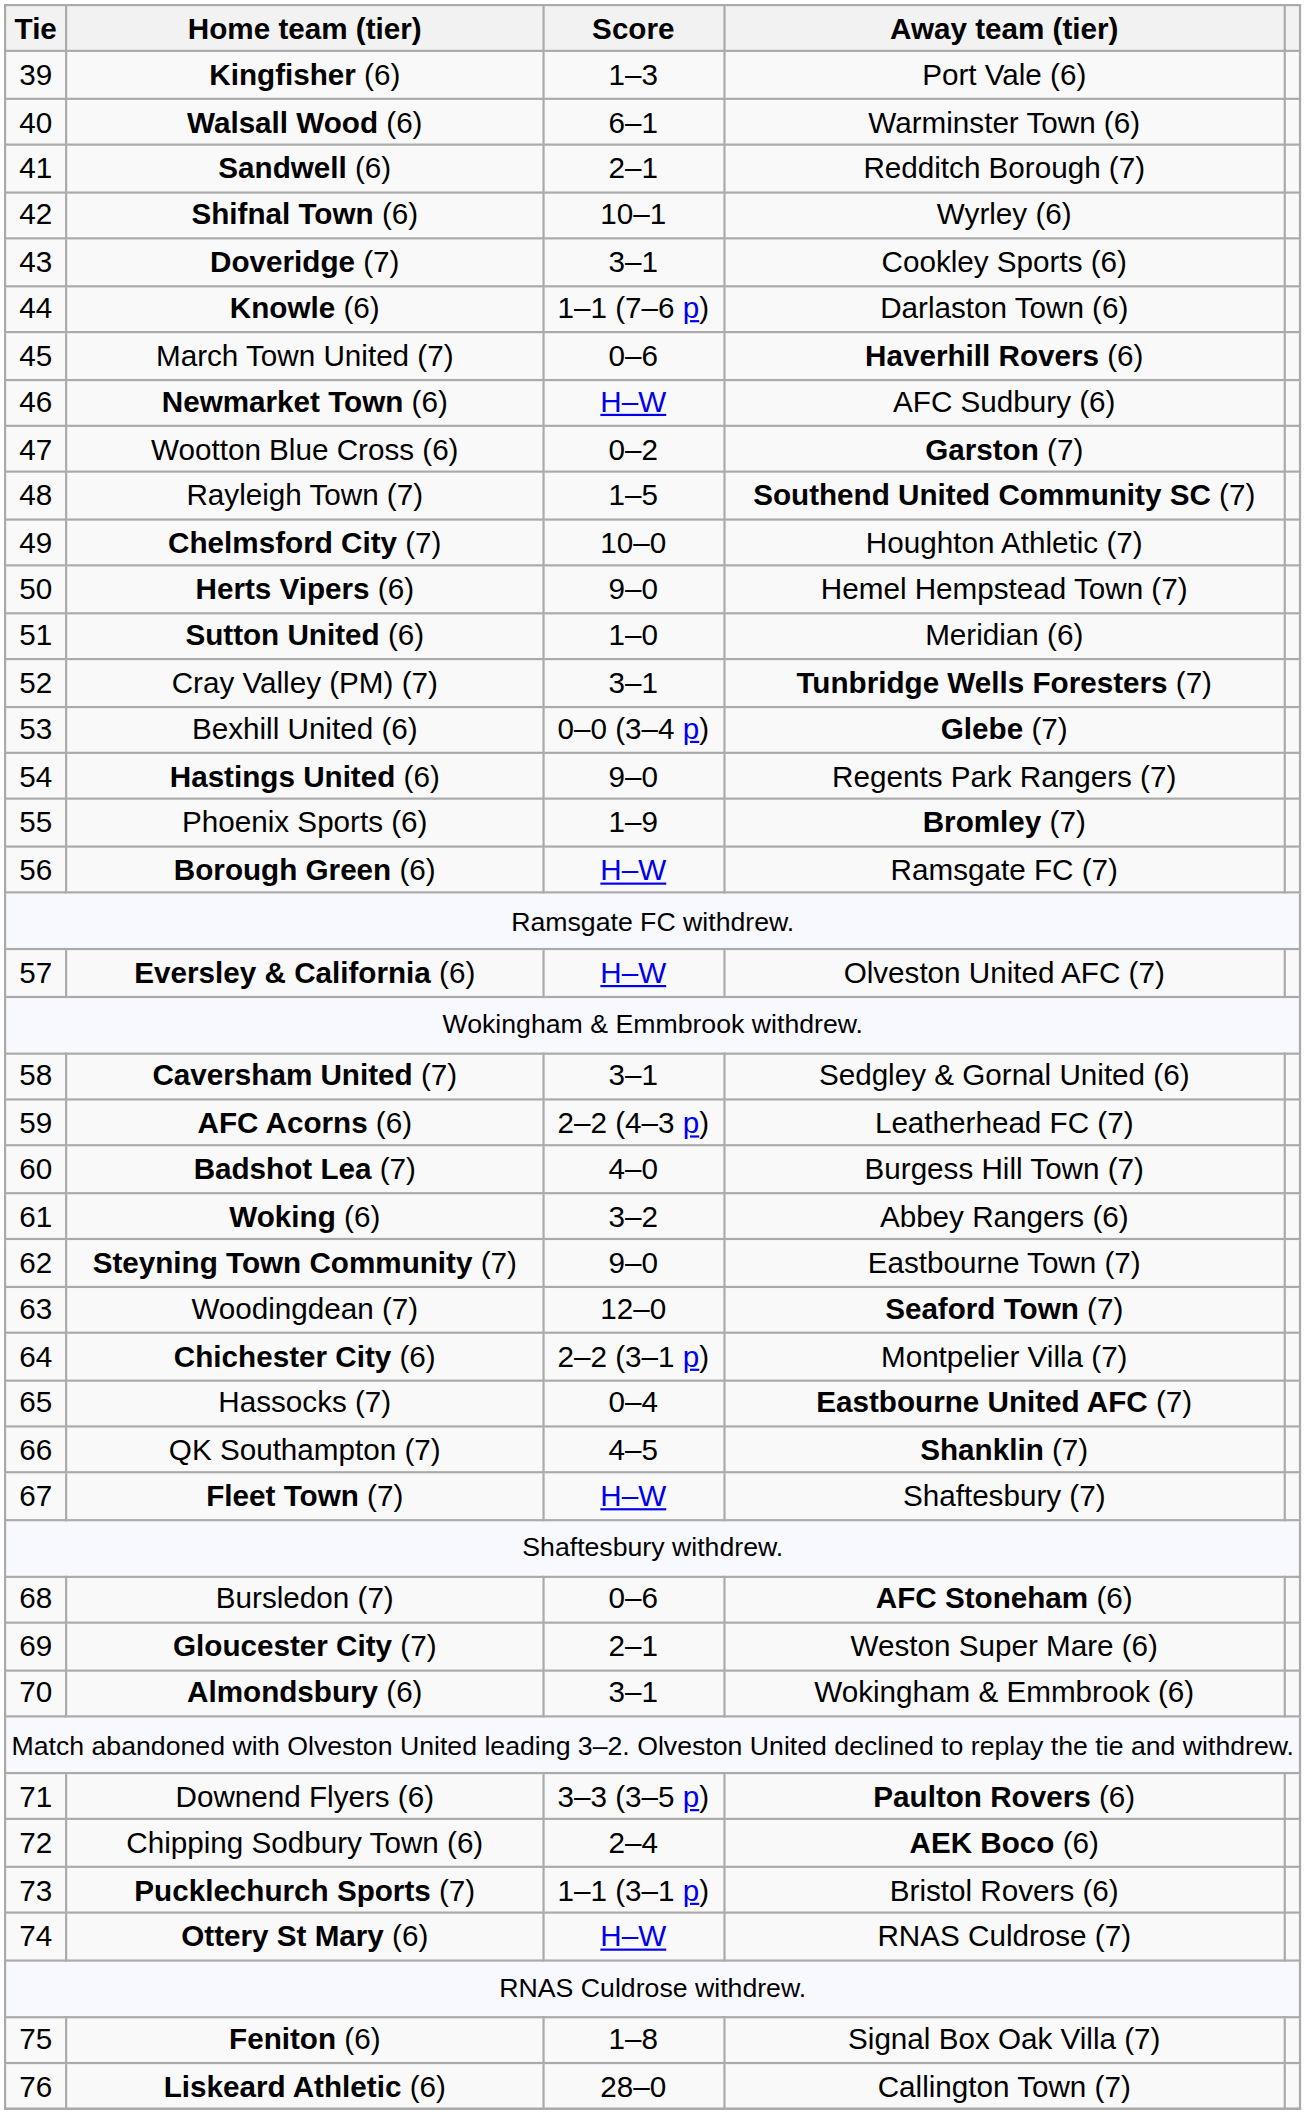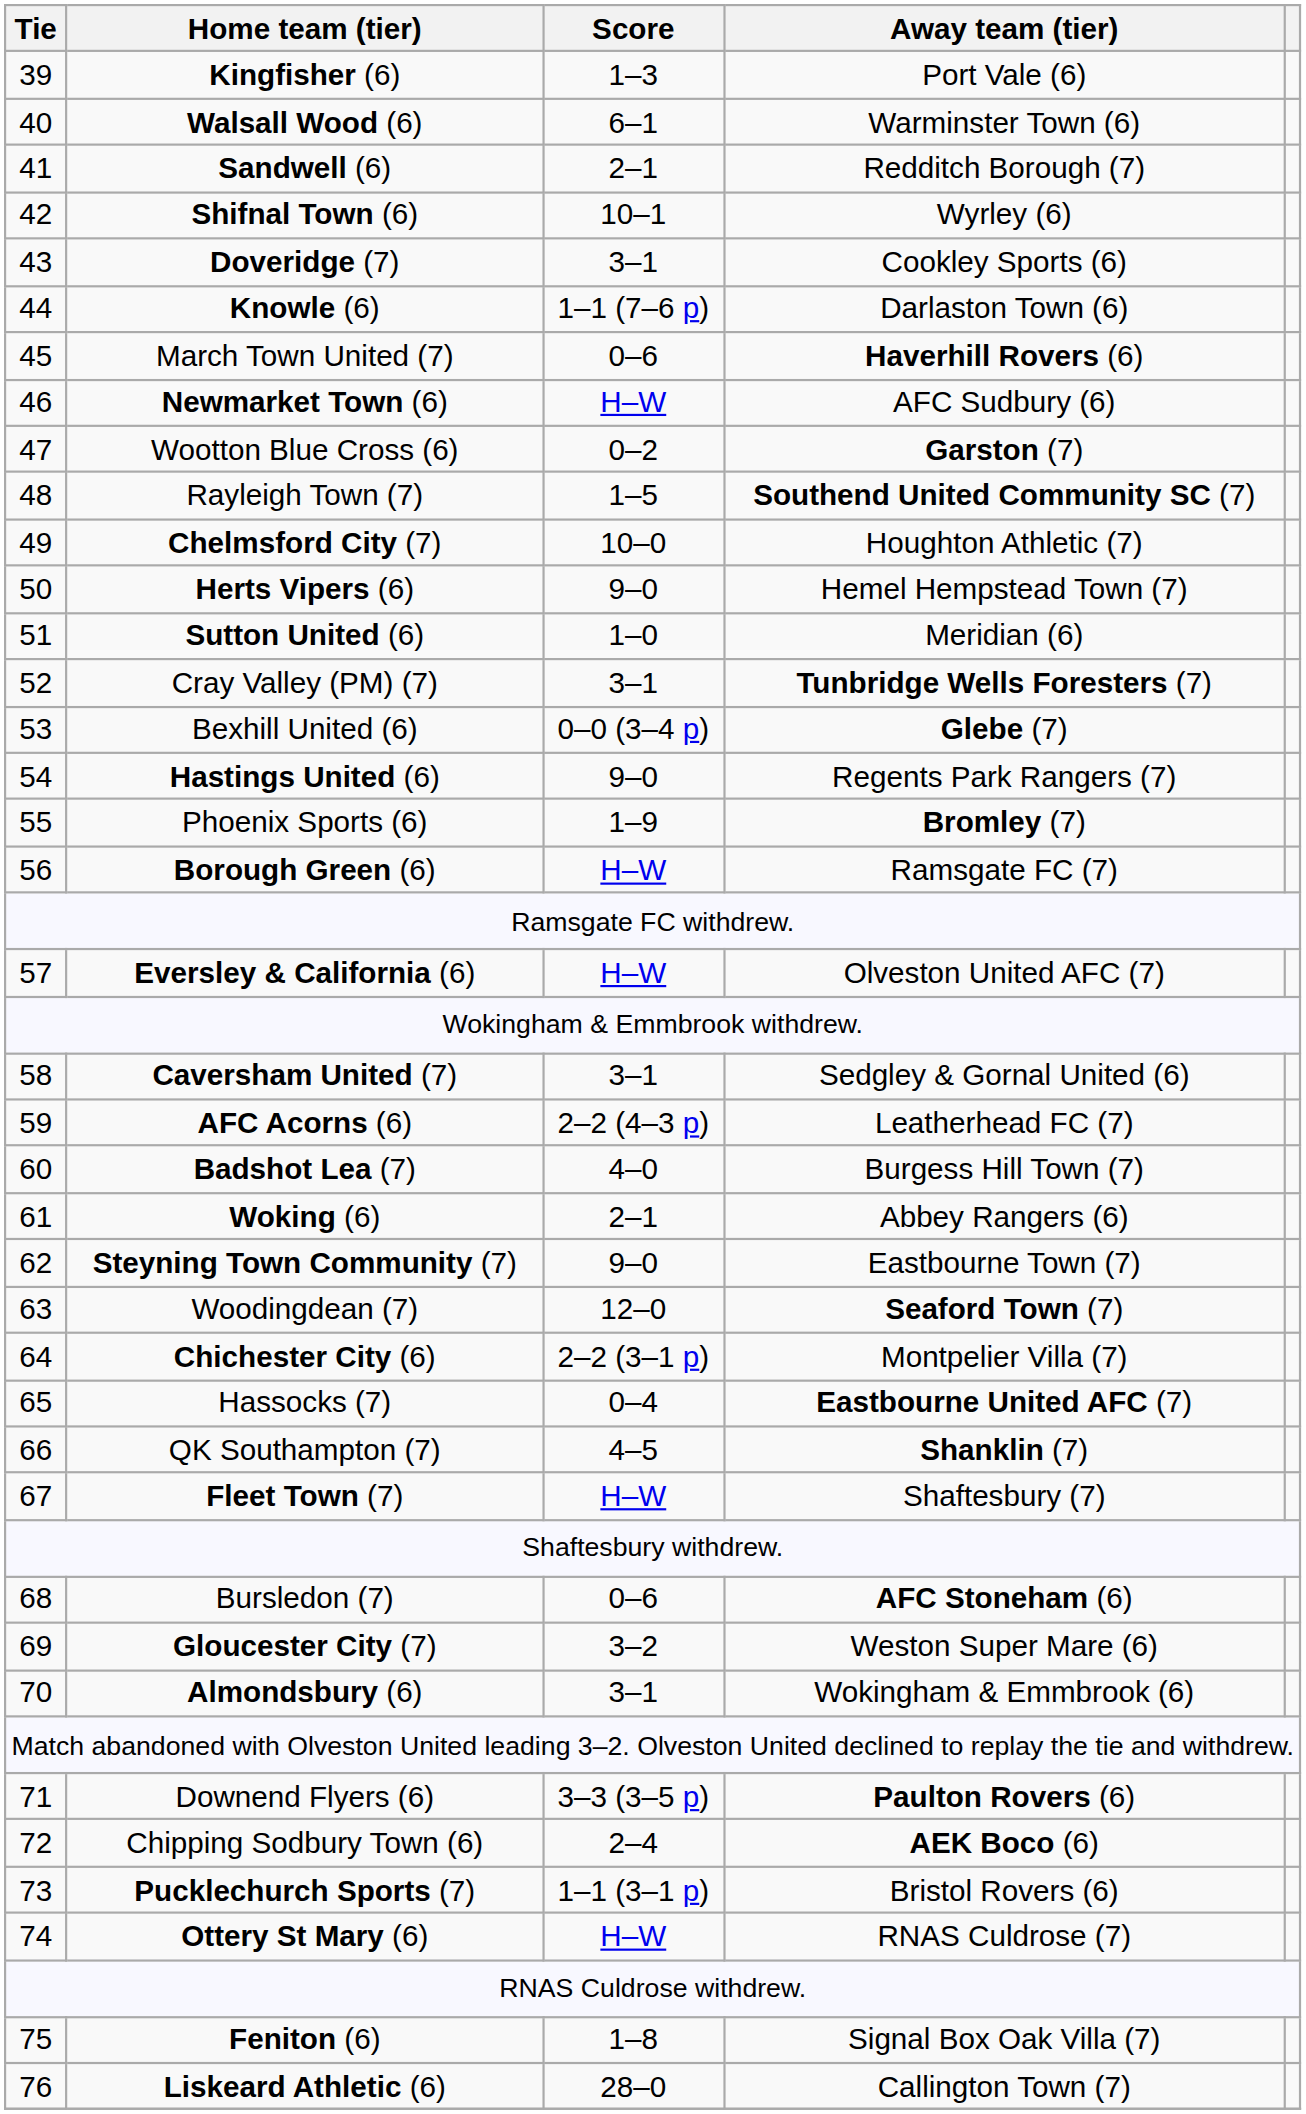Woking (6) | Score: 3–2 -> 2–1
Gloucester City (7) | Score: 2–1 -> 3–2
